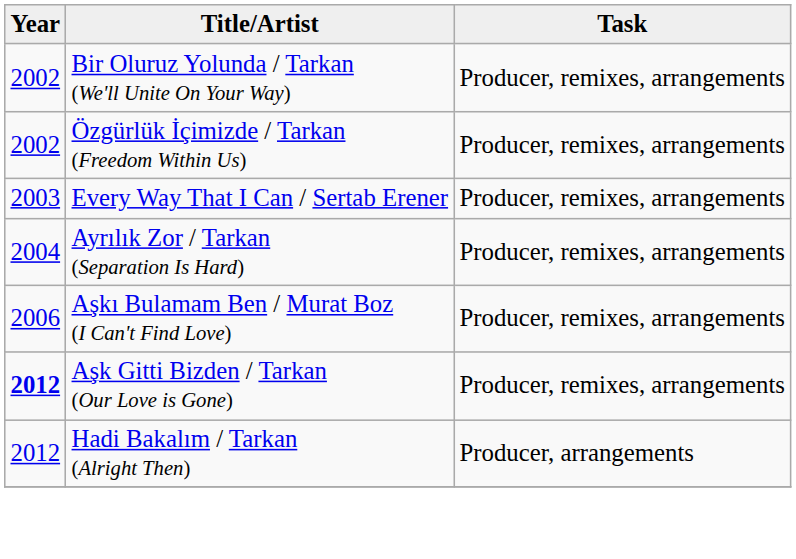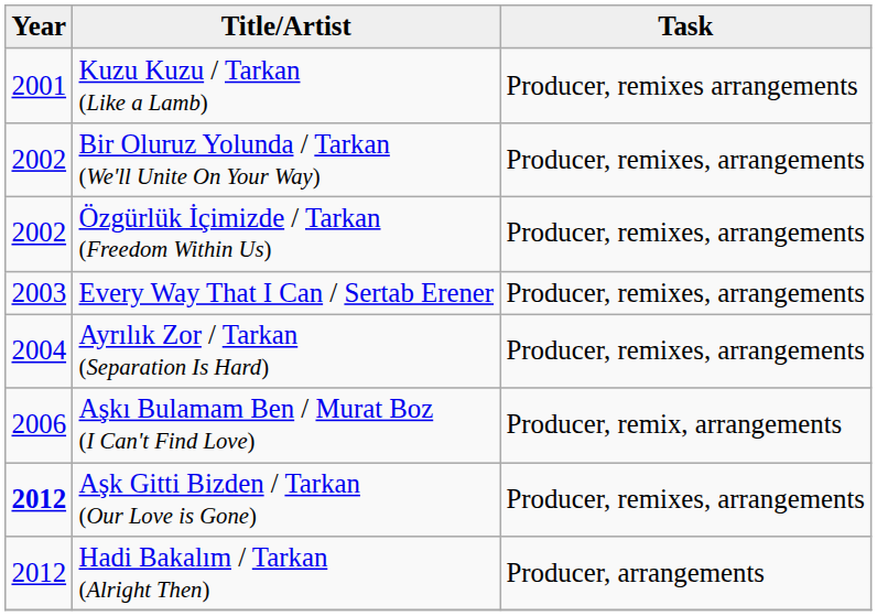+ row: 2001 | Kuzu Kuzu / Tarkan (Like a Lamb) | Producer, remixes arrangements
Aşkı Bulamam Ben / Murat Boz (I Can't Find Love) | Task: Producer, remixes, arrangements -> Producer, remix, arrangements
